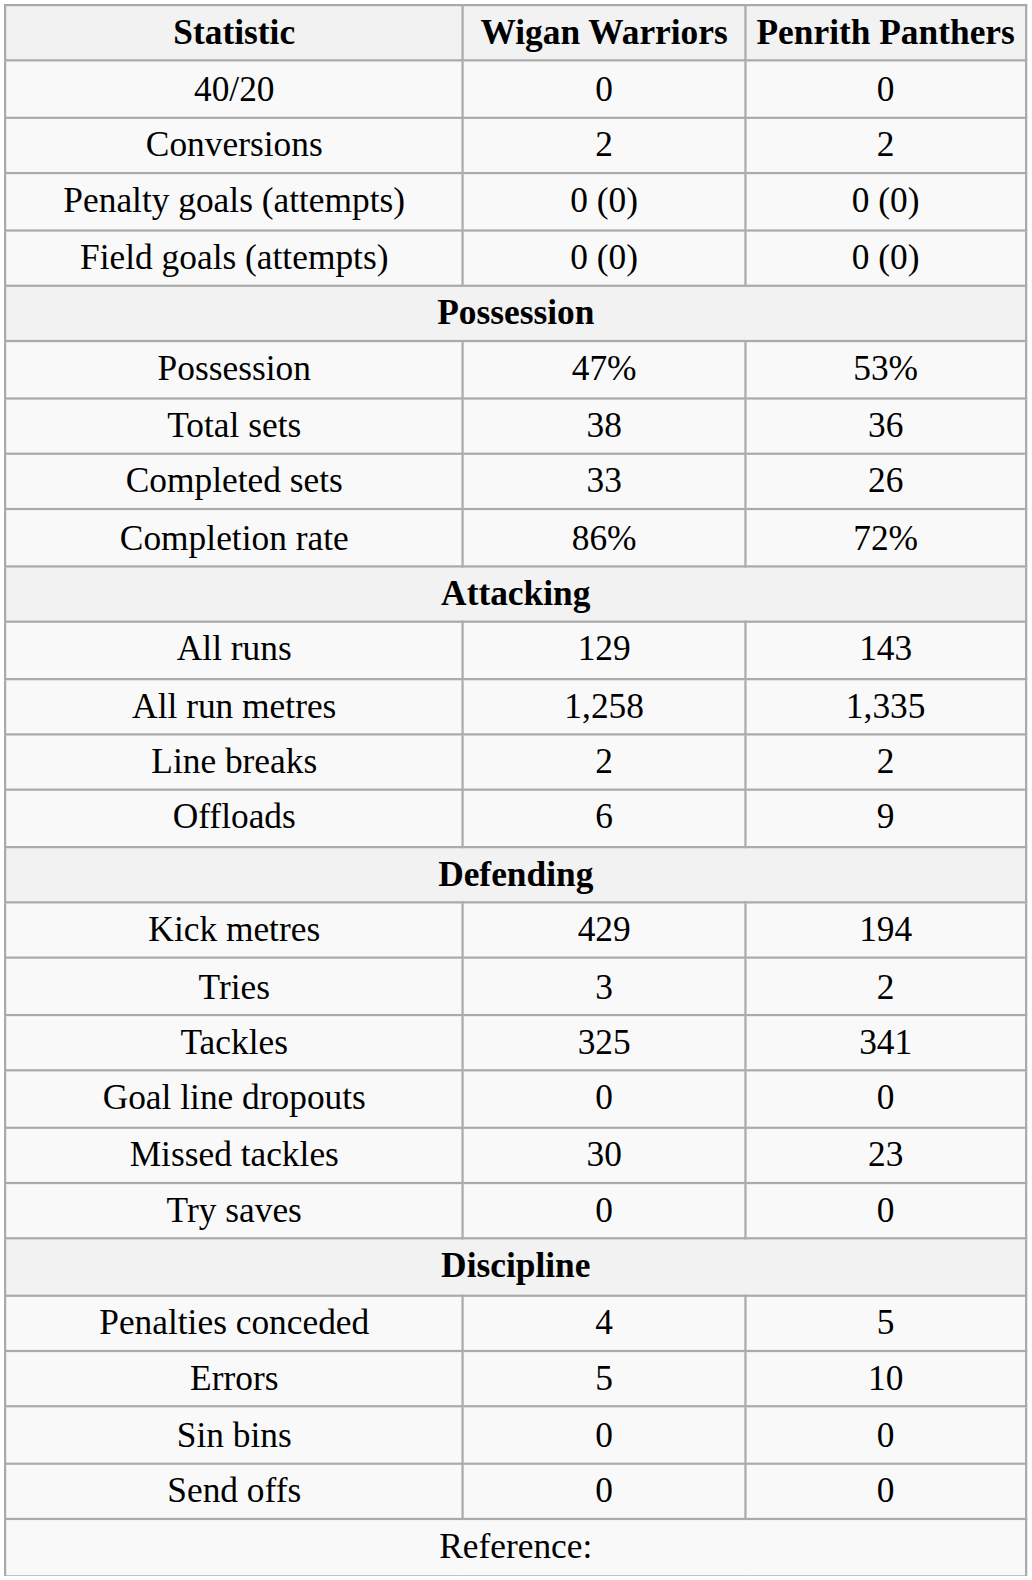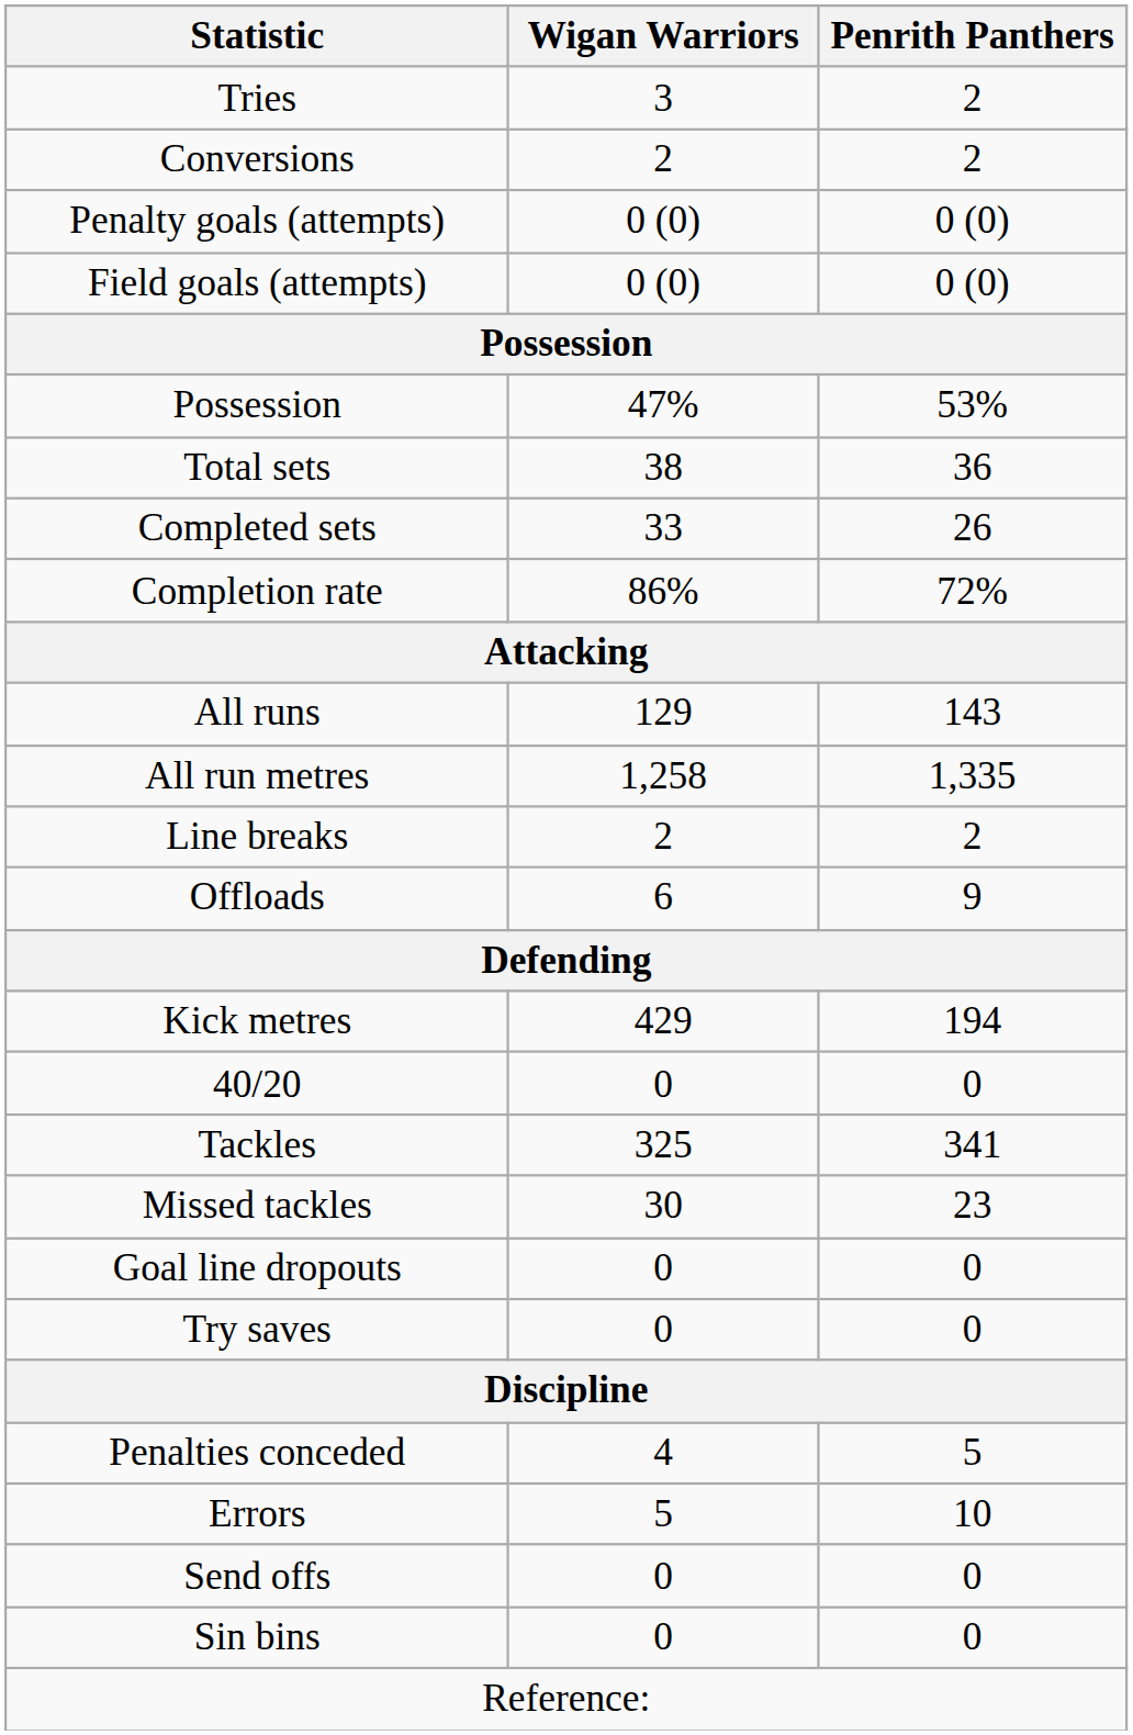rows swapped: Tries <-> 40/20
rows swapped: Missed tackles <-> Goal line dropouts
rows swapped: Send offs <-> Sin bins
